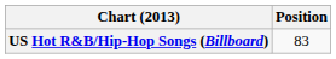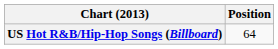US Hot R&B/Hip-Hop Songs (Billboard) | Position: 83 -> 64
